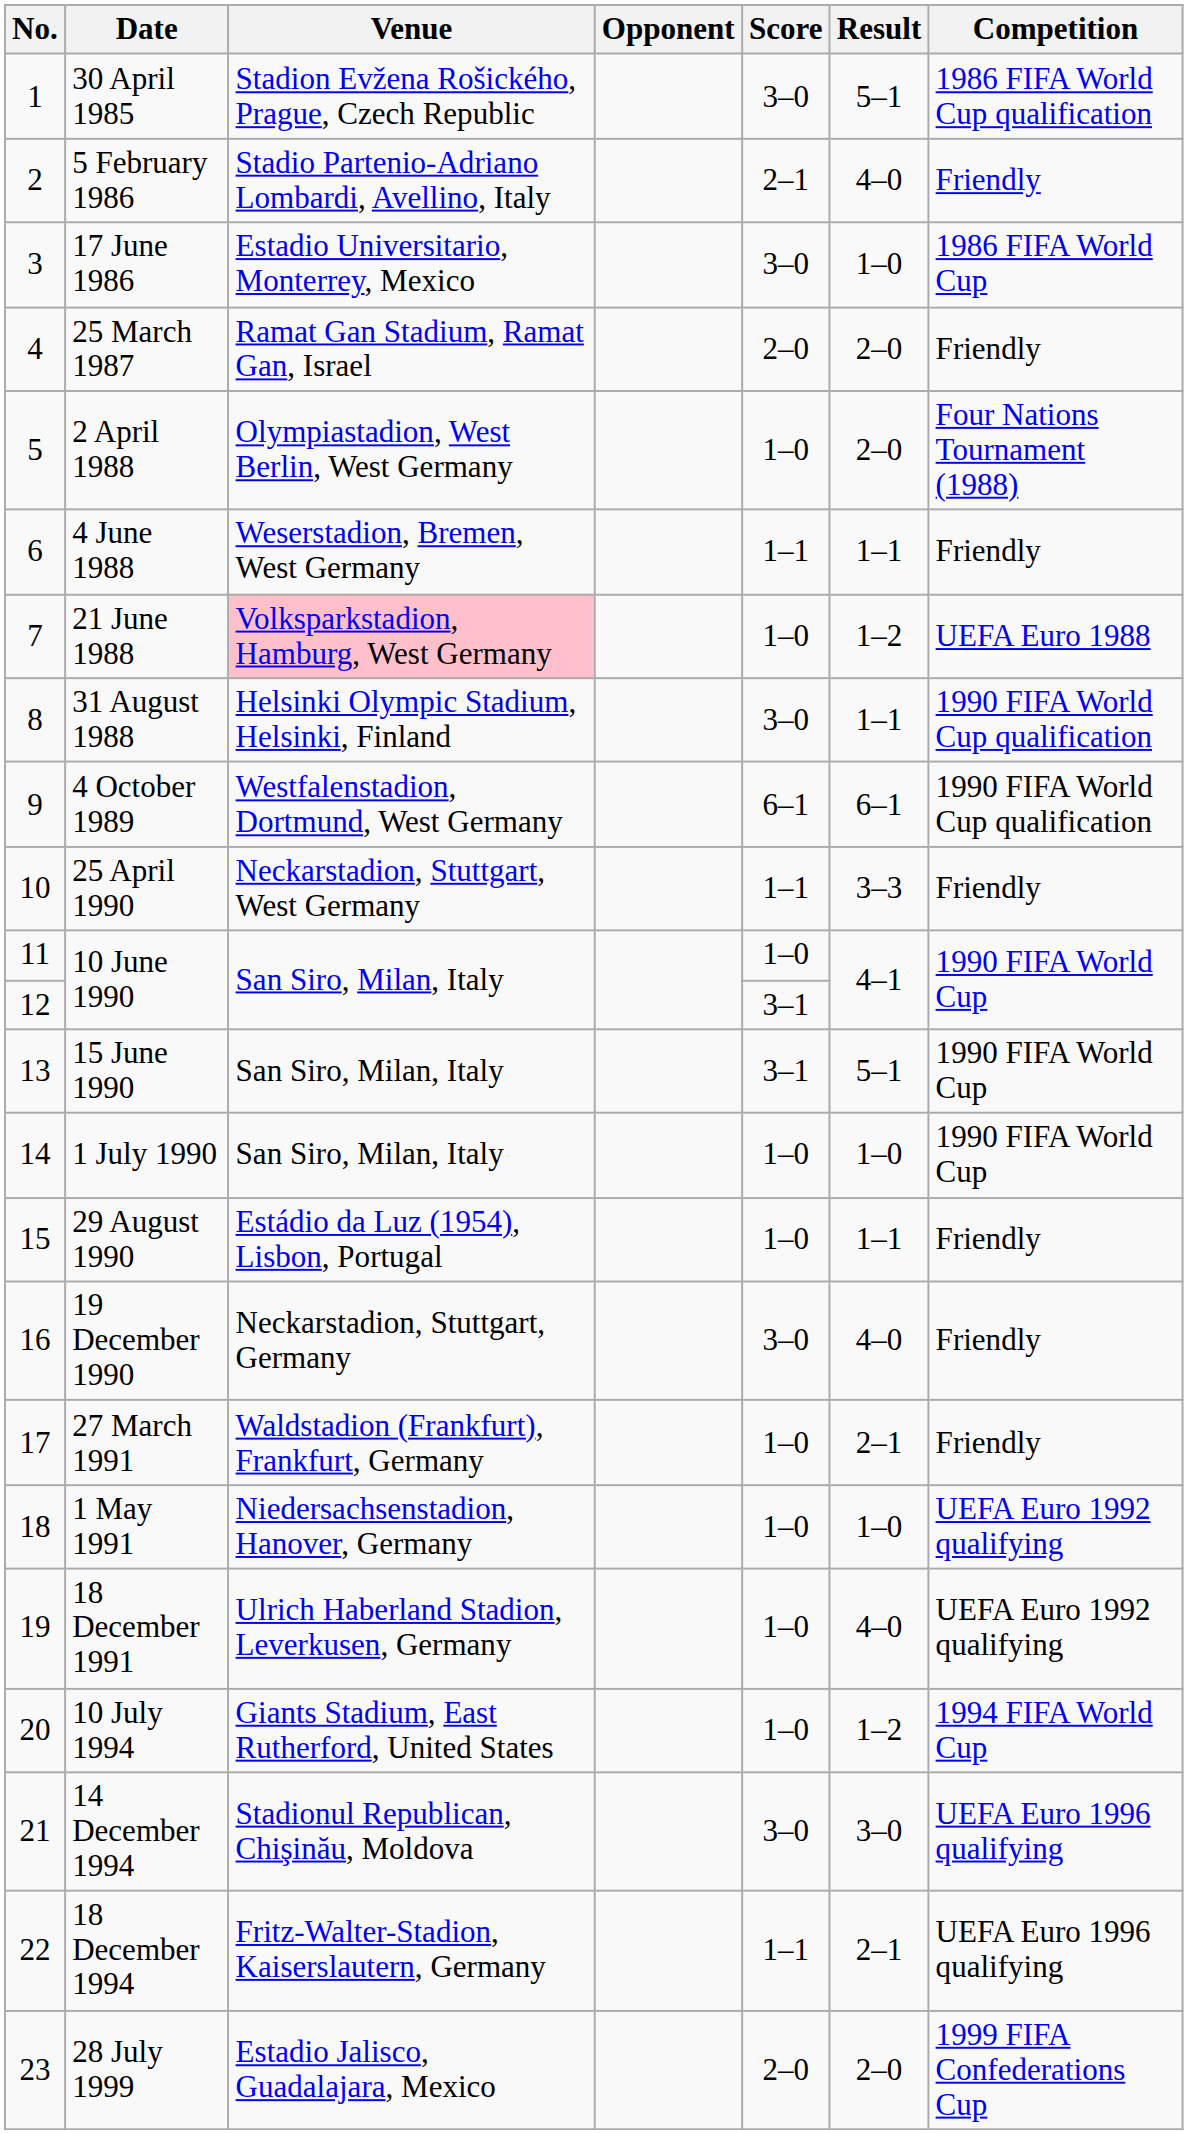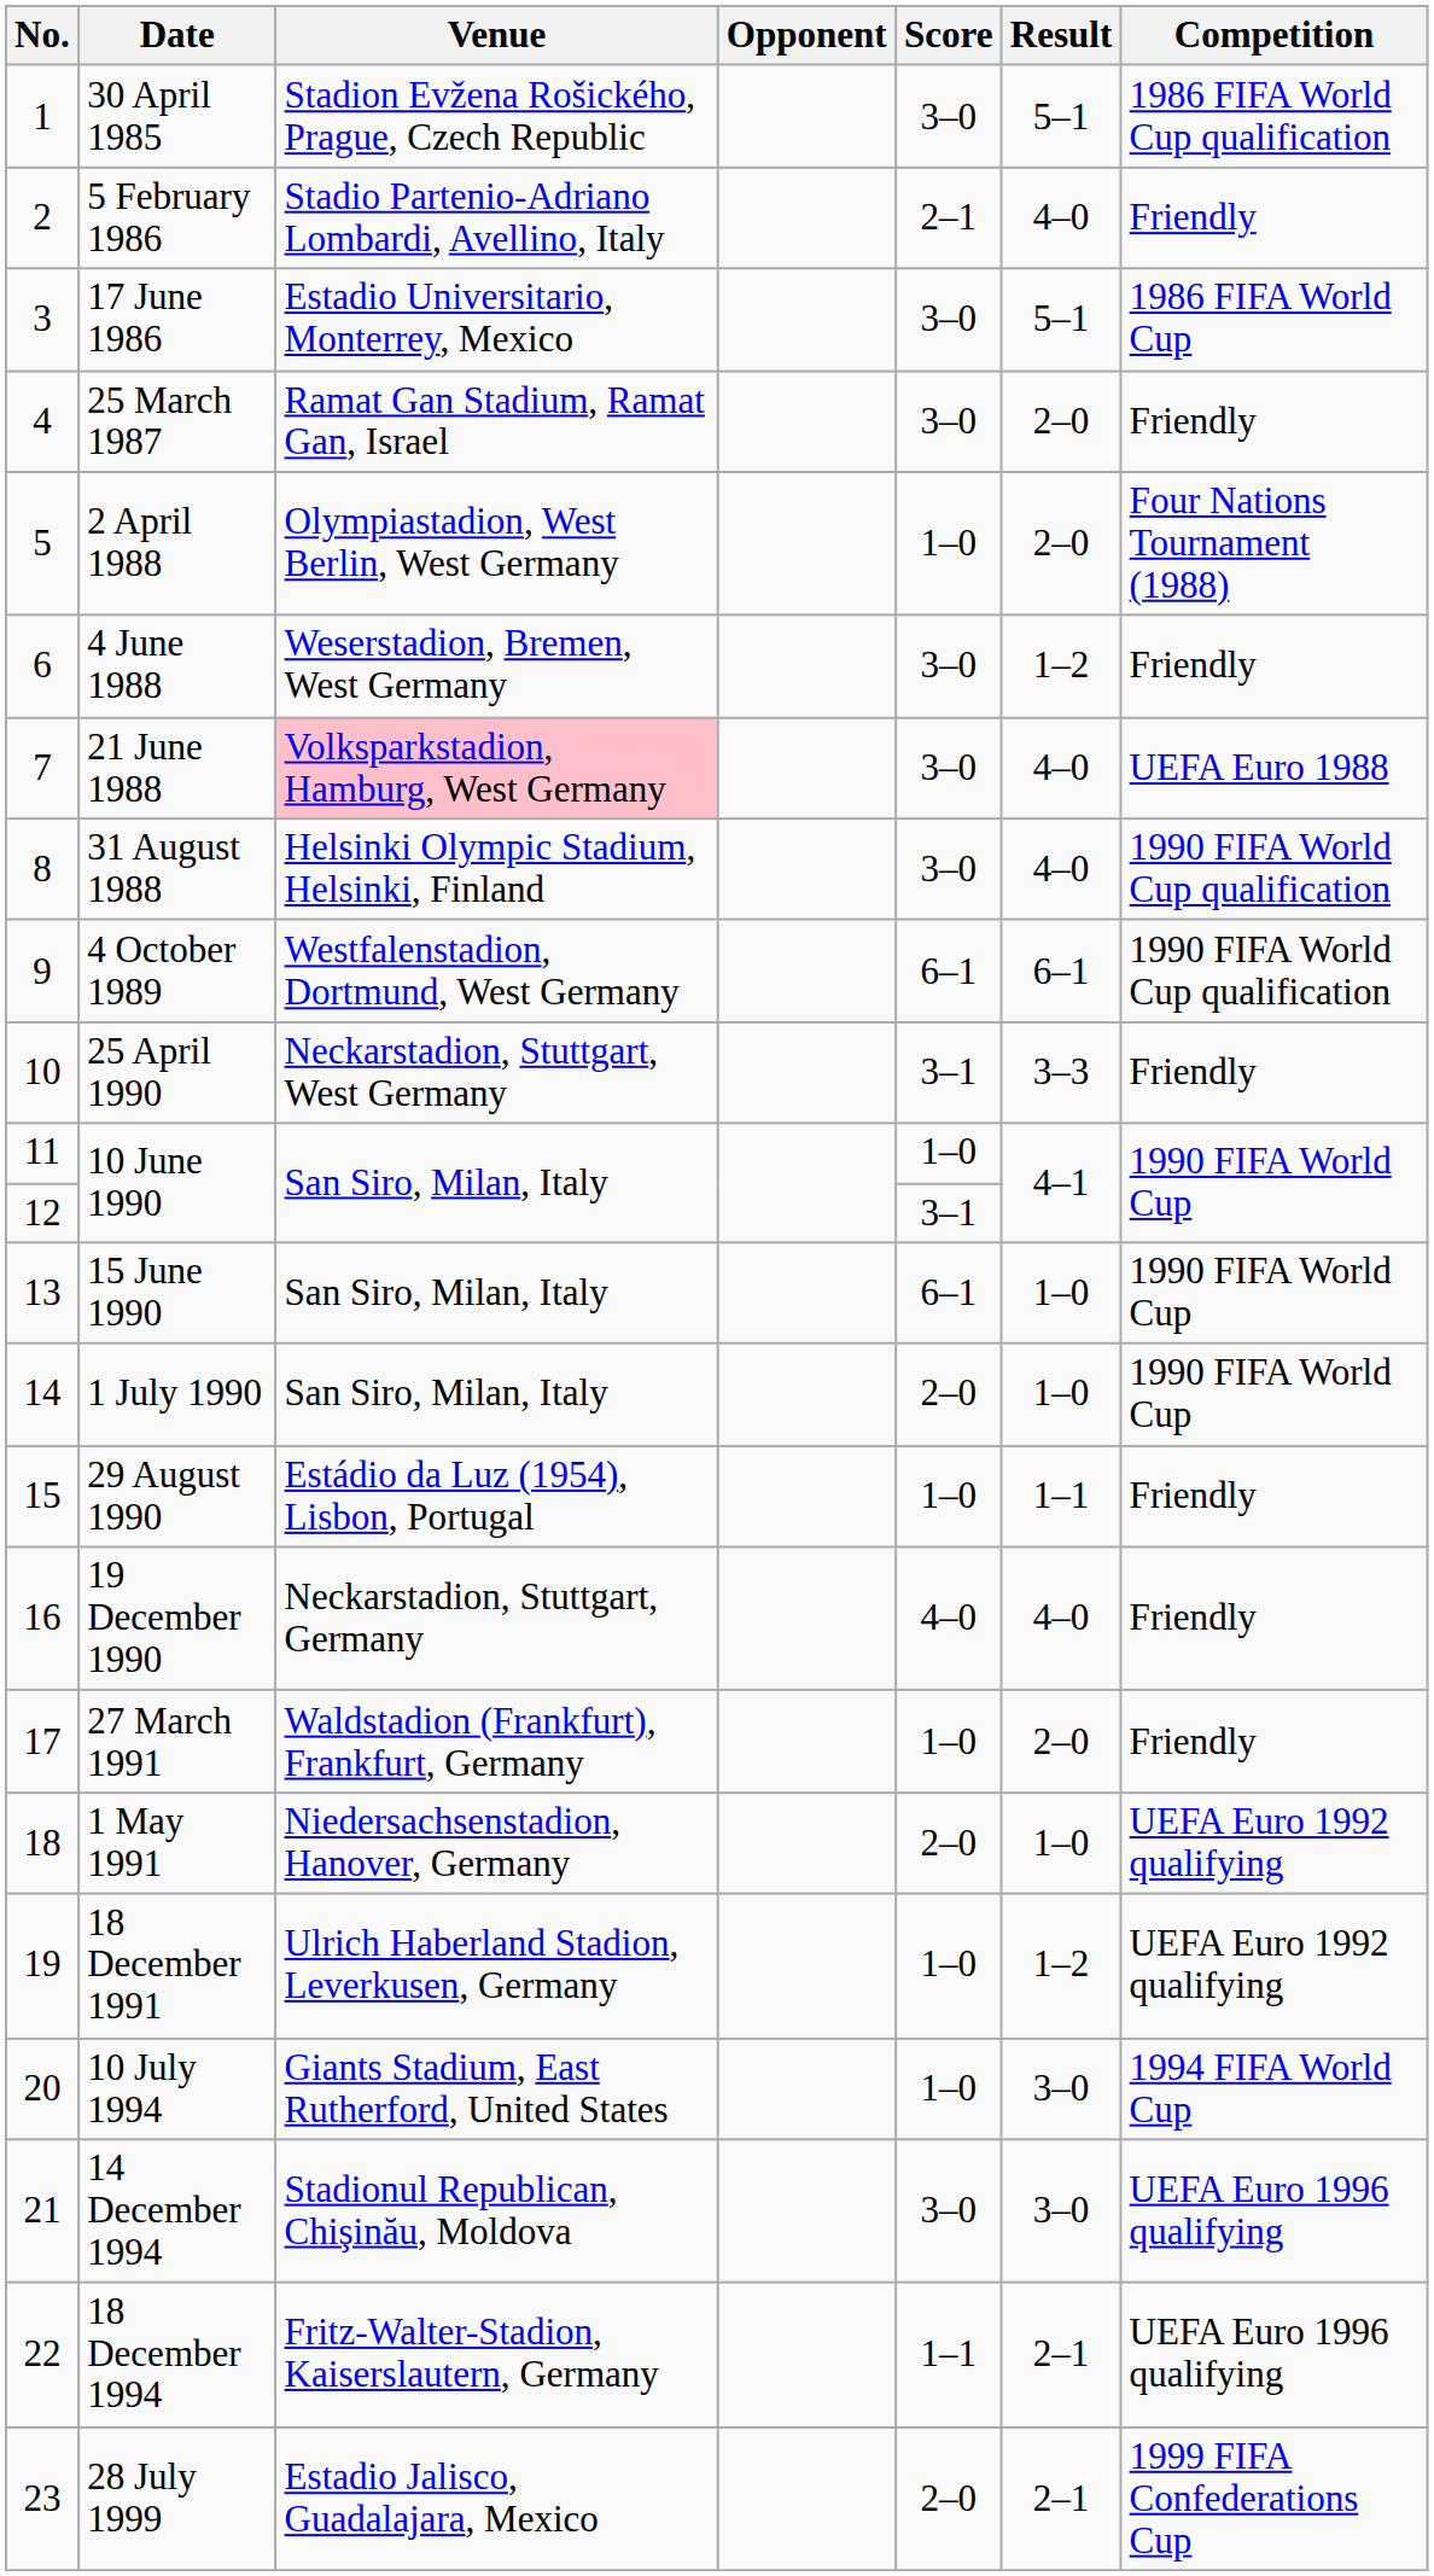17 June 1986 | Result: 1–0 -> 5–1
25 March 1987 | Score: 2–0 -> 3–0
4 June 1988 | Score: 1–1 -> 3–0
4 June 1988 | Result: 1–1 -> 1–2
21 June 1988 | Score: 1–0 -> 3–0
21 June 1988 | Result: 1–2 -> 4–0
31 August 1988 | Result: 1–1 -> 4–0
25 April 1990 | Score: 1–1 -> 3–1
15 June 1990 | Score: 3–1 -> 6–1
15 June 1990 | Result: 5–1 -> 1–0
1 July 1990 | Score: 1–0 -> 2–0
19 December 1990 | Score: 3–0 -> 4–0
27 March 1991 | Result: 2–1 -> 2–0
1 May 1991 | Score: 1–0 -> 2–0
18 December 1991 | Result: 4–0 -> 1–2
10 July 1994 | Result: 1–2 -> 3–0
28 July 1999 | Result: 2–0 -> 2–1
